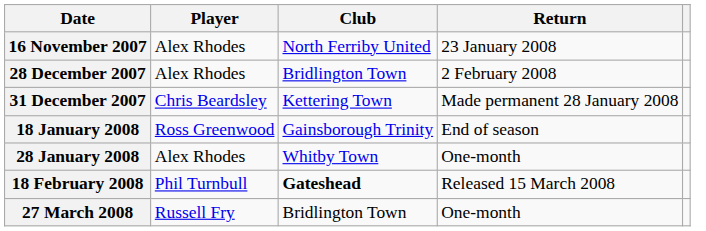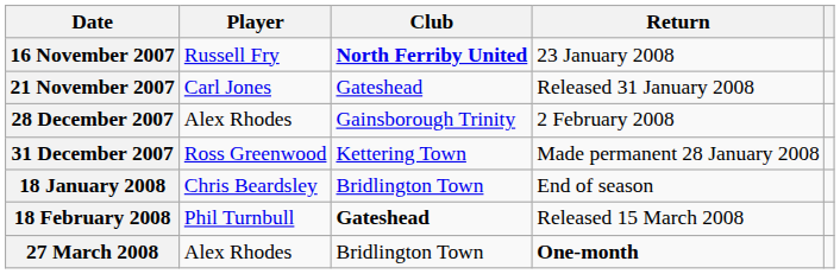16 November 2007 | Player: Alex Rhodes -> Russell Fry
16 November 2007 | Club: normal -> bold
+ row: 21 November 2007 | Carl Jones | Gateshead | Released 31 January 2008
28 December 2007 | Club: Bridlington Town -> Gainsborough Trinity
31 December 2007 | Player: Chris Beardsley -> Ross Greenwood
18 January 2008 | Player: Ross Greenwood -> Chris Beardsley
18 January 2008 | Club: Gainsborough Trinity -> Bridlington Town
- row: 28 January 2008 | Alex Rhodes | Whitby Town | One-month
27 March 2008 | Player: Russell Fry -> Alex Rhodes
27 March 2008 | Return: normal -> bold
